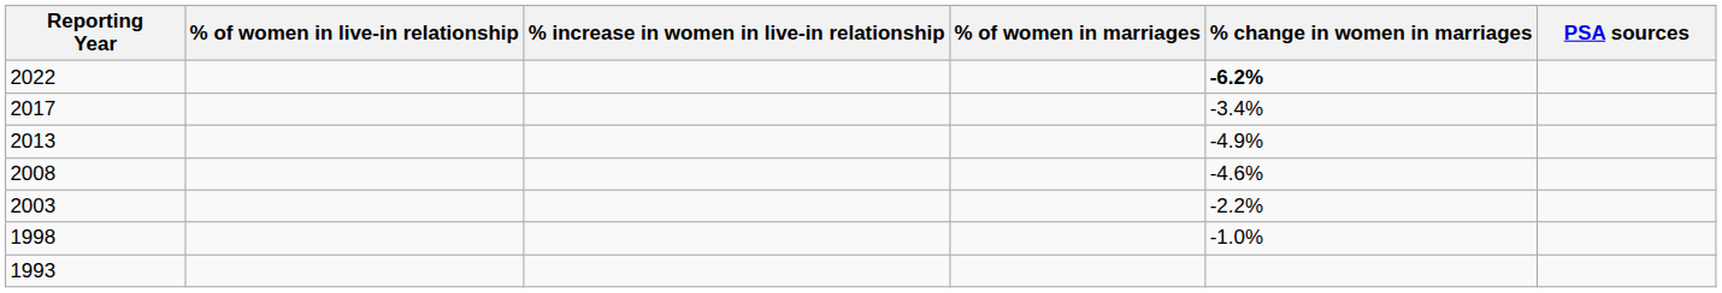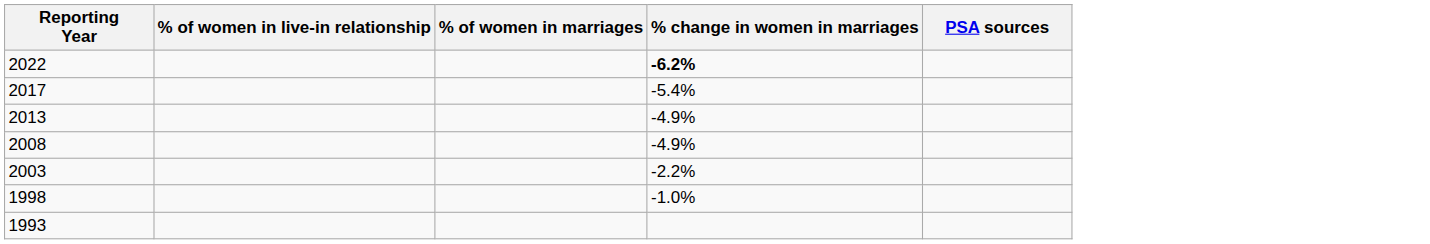- column: % increase in women in live-in relationship
2017 | % change in women in marriages: -3.4% -> -5.4%
2008 | % change in women in marriages: -4.6% -> -4.9%
